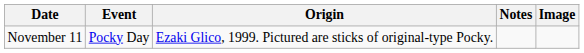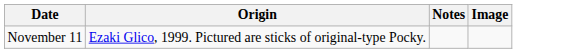- column: Event | Pocky Day
